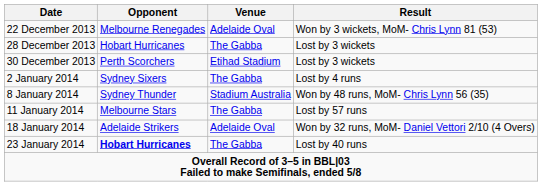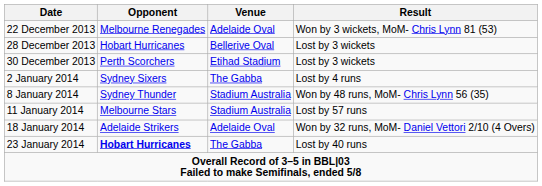28 December 2013 | Venue: The Gabba -> Bellerive Oval
11 January 2014 | Venue: The Gabba -> Stadium Australia
